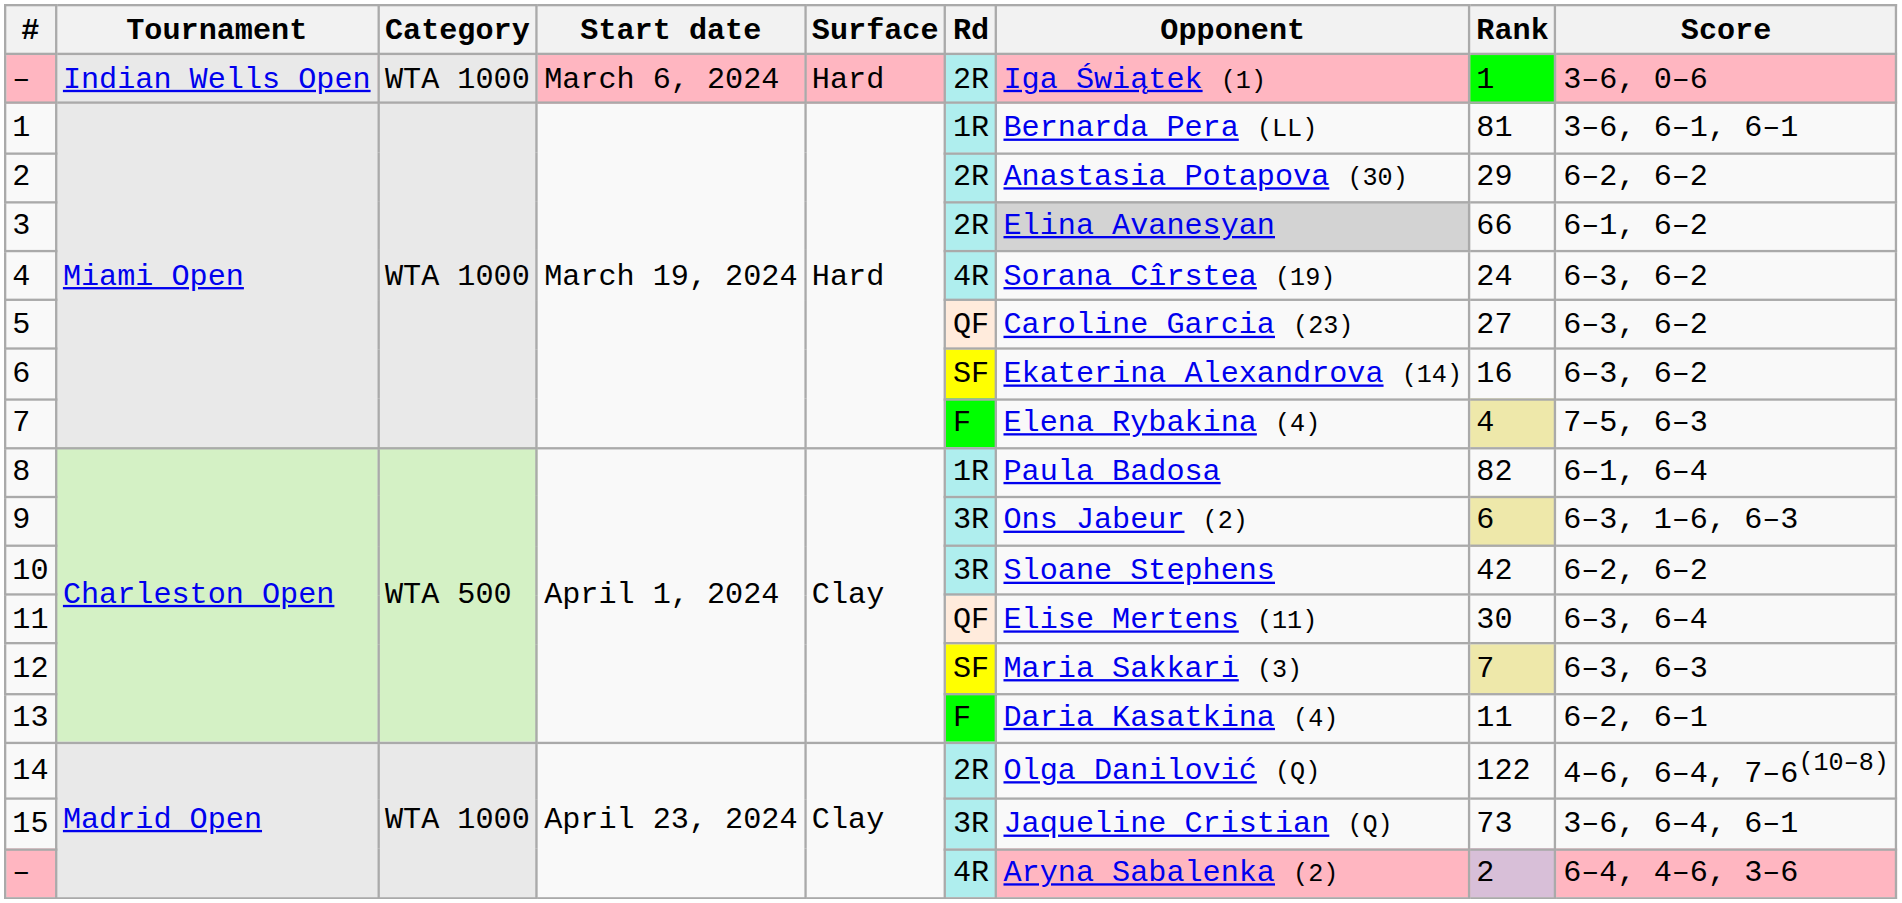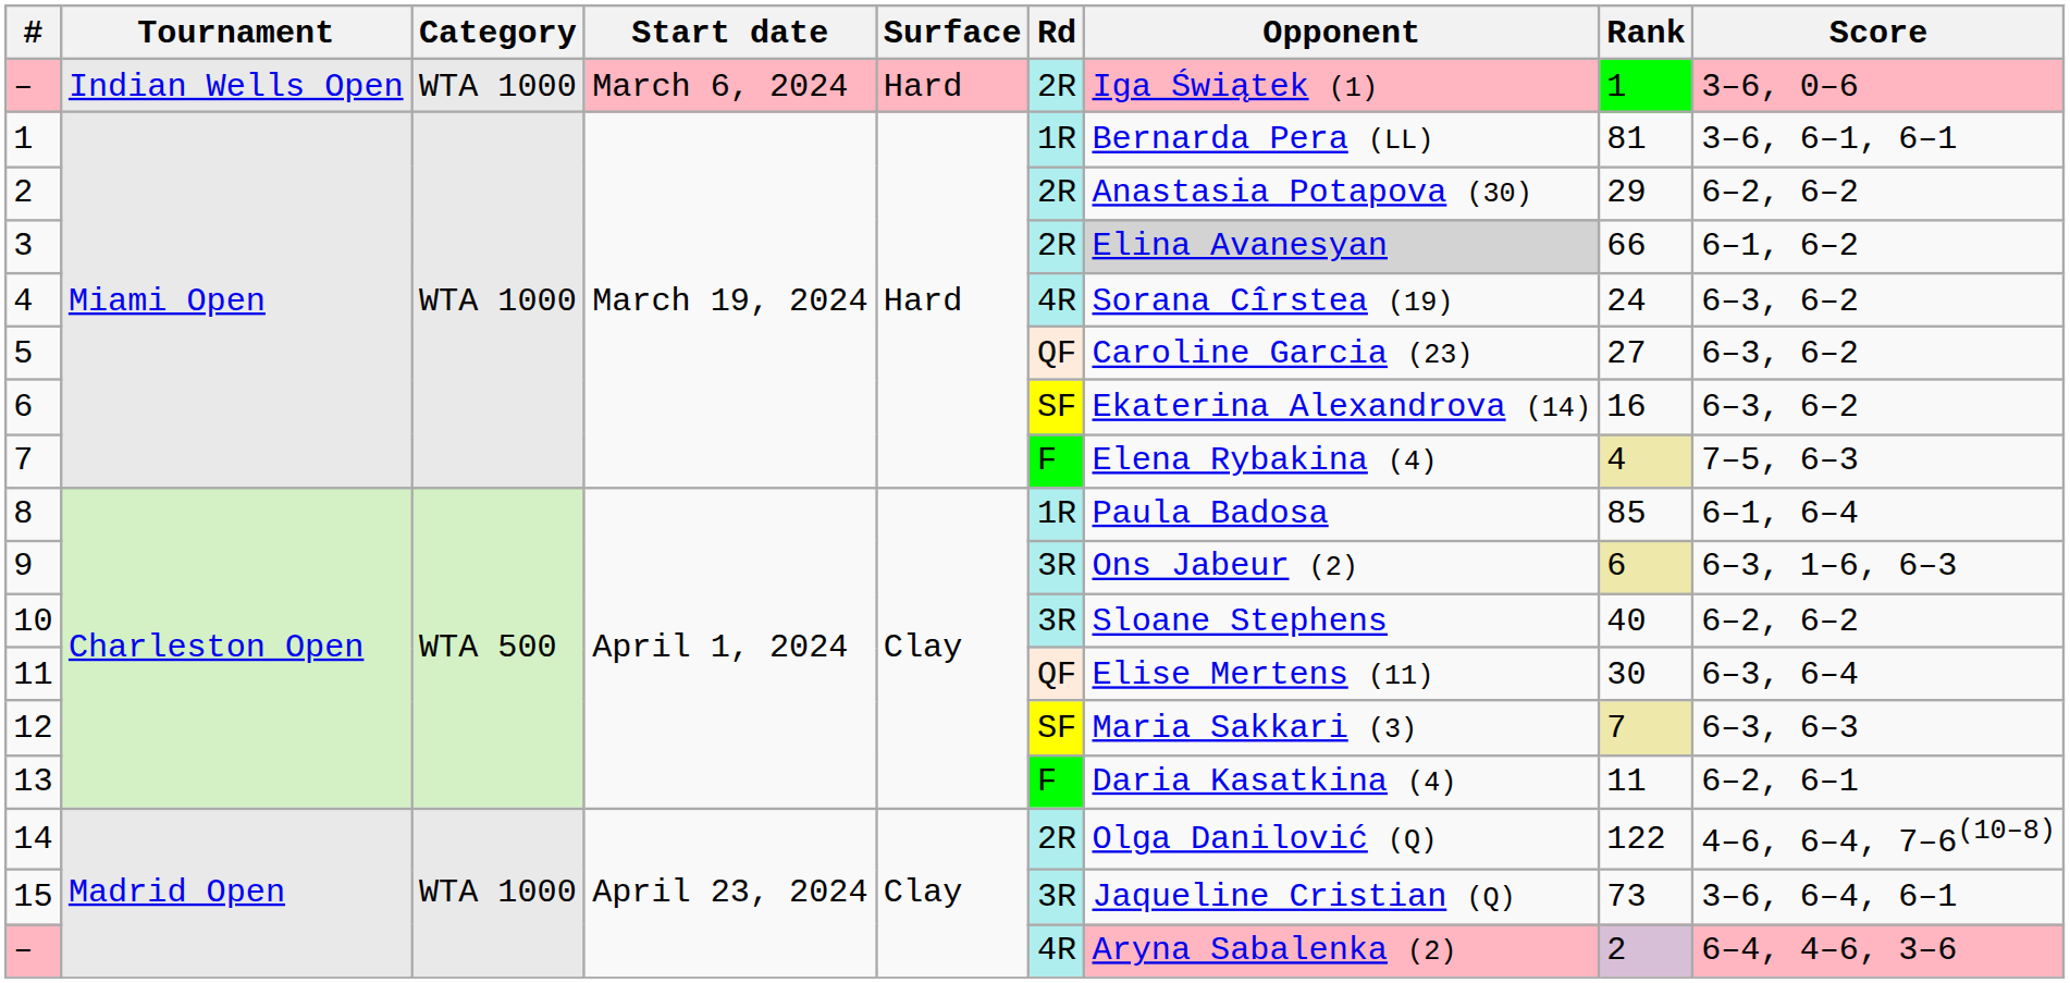8 | Rank: 82 -> 85
10 | Rank: 42 -> 40
